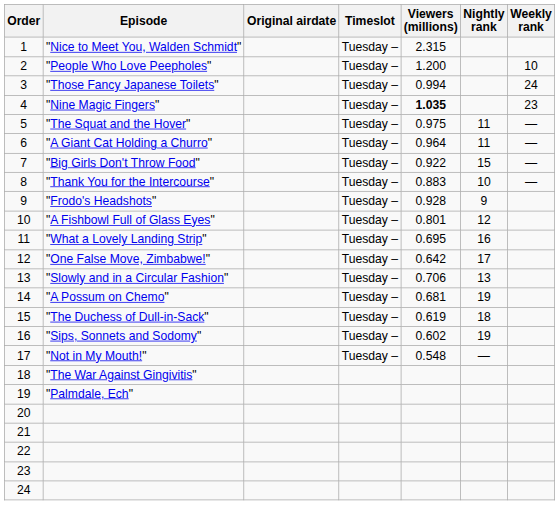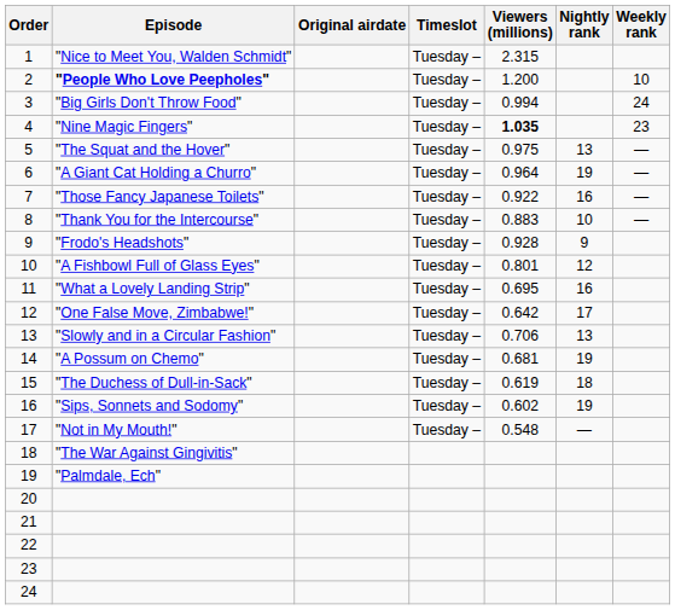2 | Episode: normal -> bold
3 | Episode: "Those Fancy Japanese Toilets" -> "Big Girls Don't Throw Food"
5 | Nightly rank: 11 -> 13
6 | Nightly rank: 11 -> 19
7 | Episode: "Big Girls Don't Throw Food" -> "Those Fancy Japanese Toilets"
7 | Nightly rank: 15 -> 16
